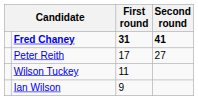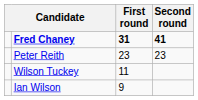Peter Reith | First round: 17 -> 23
Peter Reith | Second round: 27 -> 23
